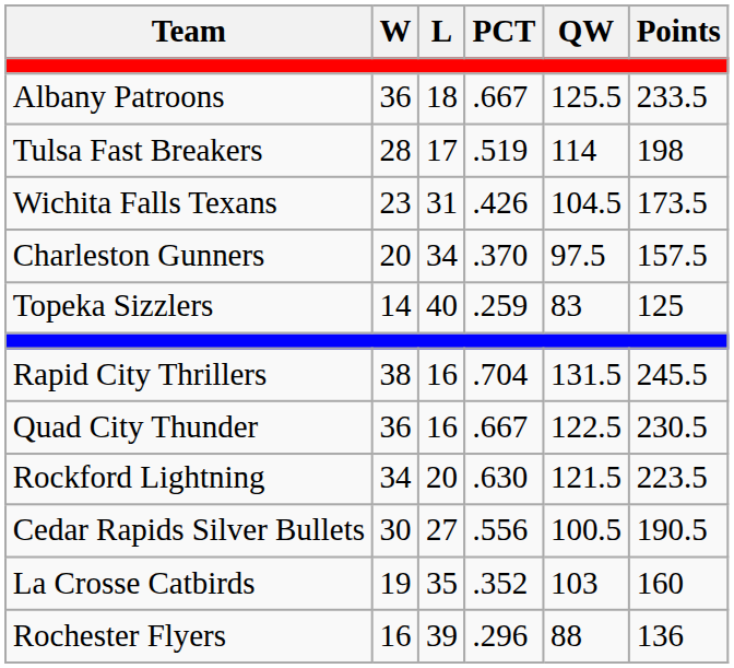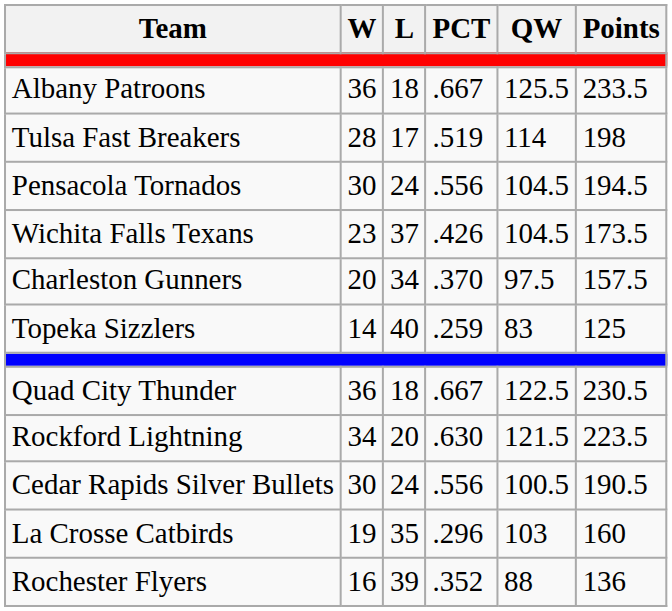+ row: Pensacola Tornados | 30 | 24 | .556 | 104.5 | 194.5
Wichita Falls Texans | L: 31 -> 37
- row: Rapid City Thrillers | 38 | 16 | .704 | 131.5 | 245.5
Quad City Thunder | L: 16 -> 18
Cedar Rapids Silver Bullets | L: 27 -> 24
La Crosse Catbirds | PCT: .352 -> .296
Rochester Flyers | PCT: .296 -> .352
